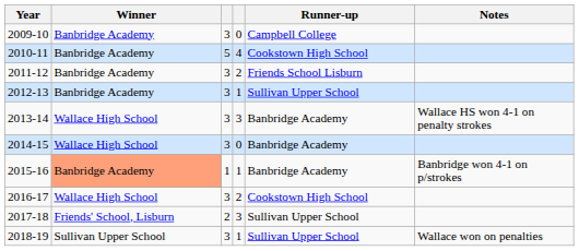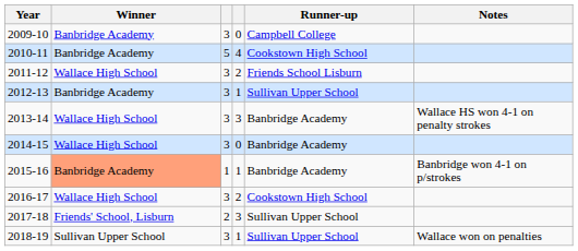2011-12 | Winner: Banbridge Academy -> Wallace High School
